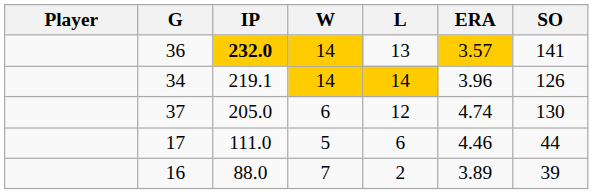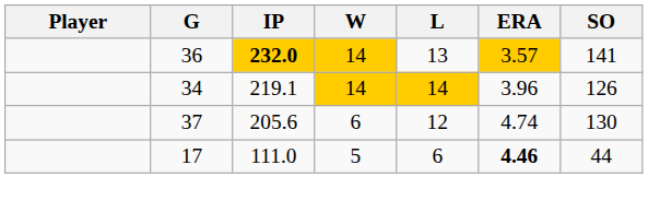37 | IP: 205.0 -> 205.6
17 | ERA: normal -> bold
- row: 16 | 88.0 | 7 | 2 | 3.89 | 39
